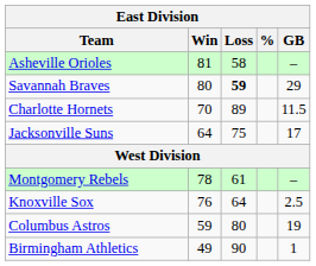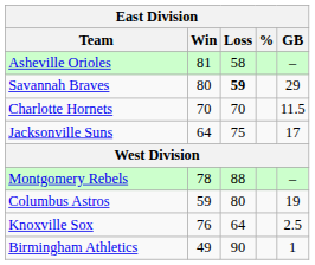Charlotte Hornets | Loss: 89 -> 70
Montgomery Rebels | Loss: 61 -> 88
rows swapped: Knoxville Sox <-> Columbus Astros
